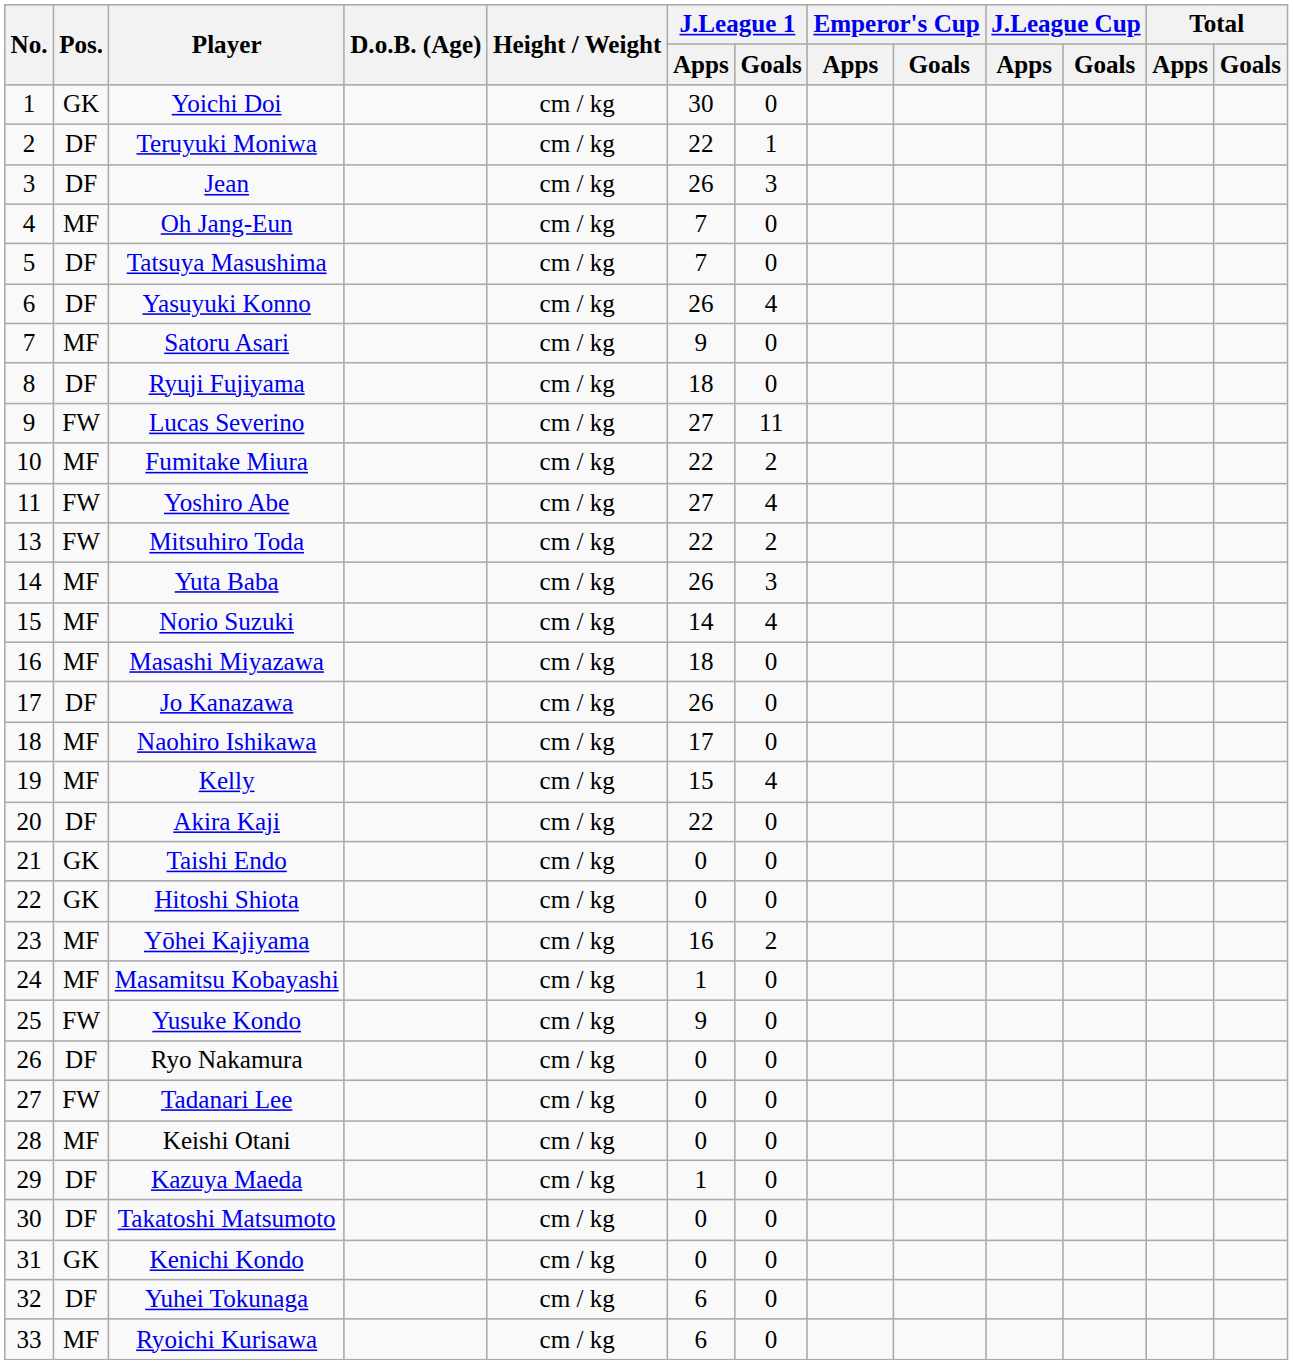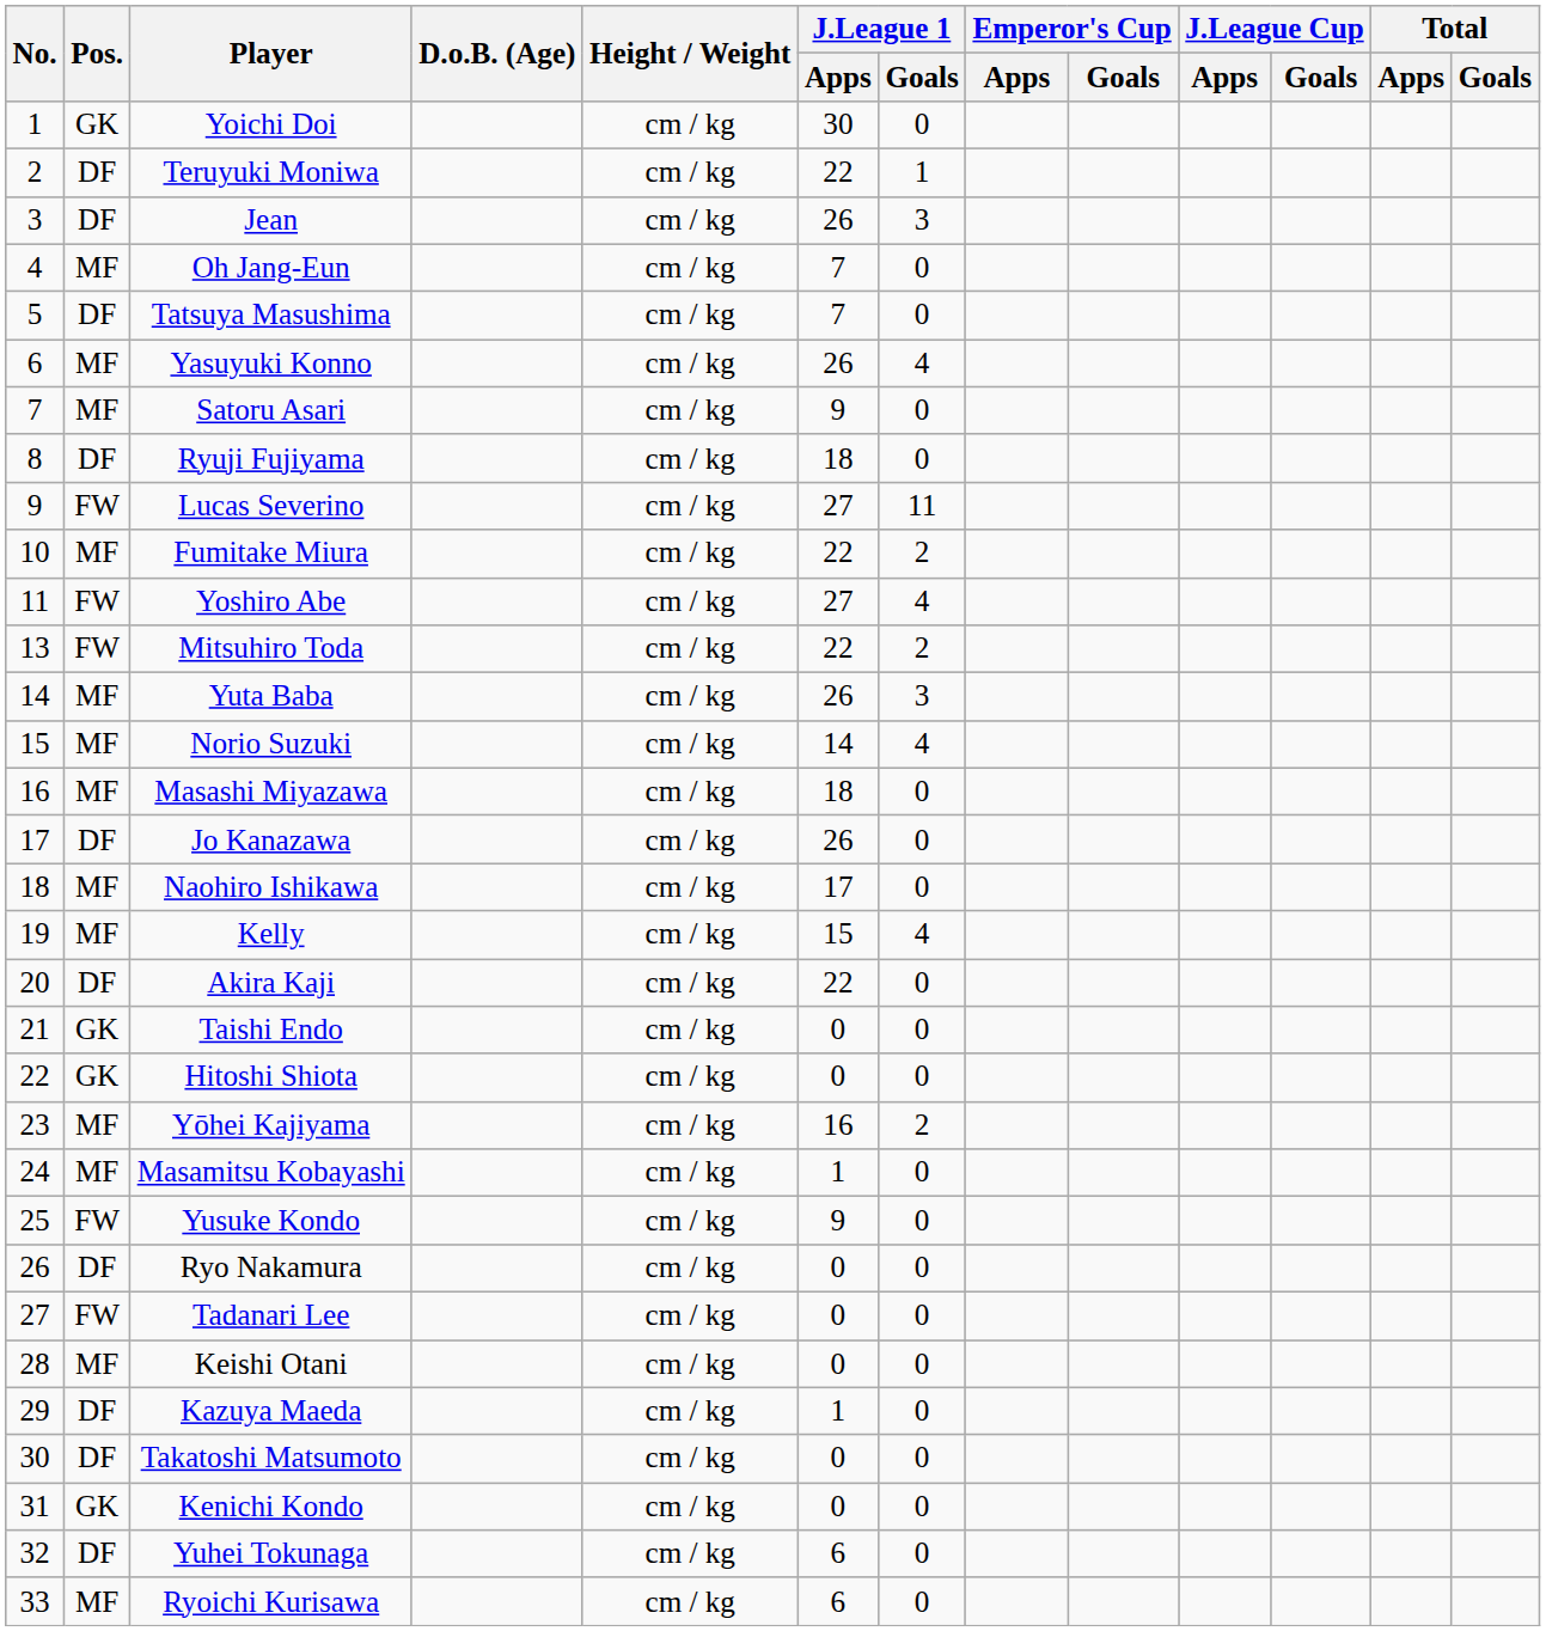Yasuyuki Konno | Pos.: DF -> MF
